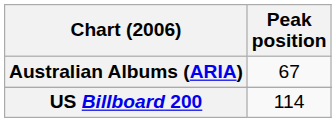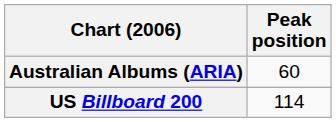Australian Albums (ARIA) | Peak position: 67 -> 60
